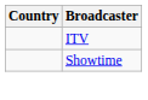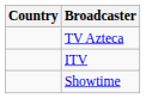+ row: TV Azteca
